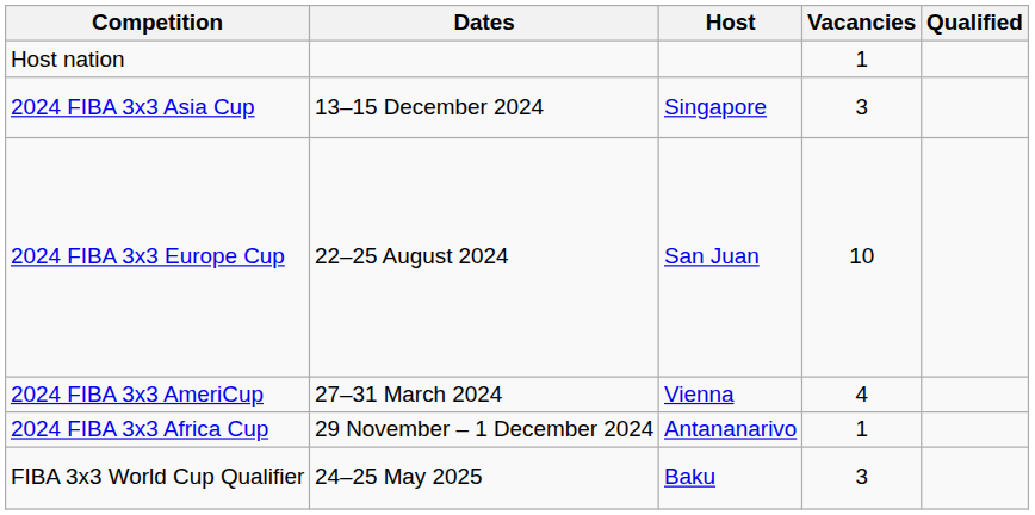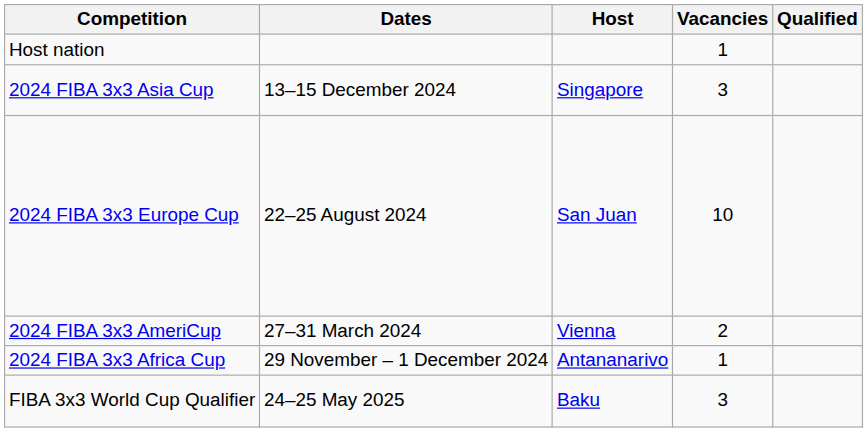2024 FIBA 3x3 AmeriCup | Vacancies: 4 -> 2
